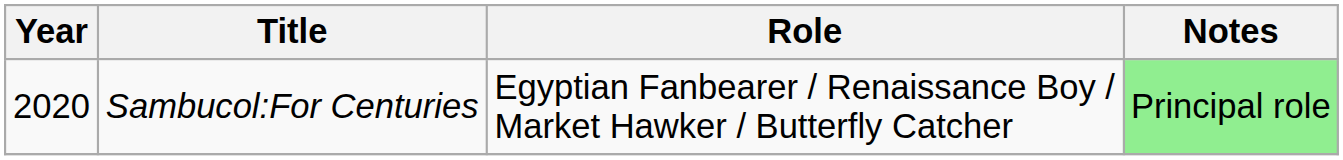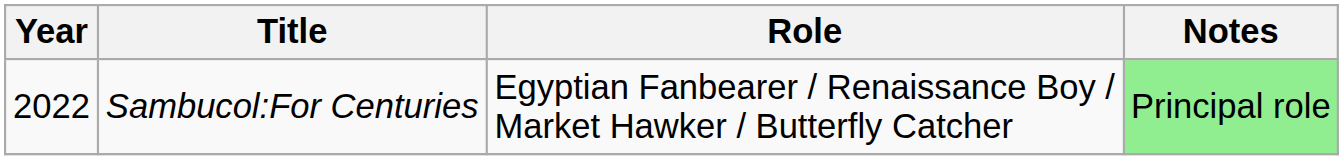Sambucol:For Centuries | Year: 2020 -> 2022
